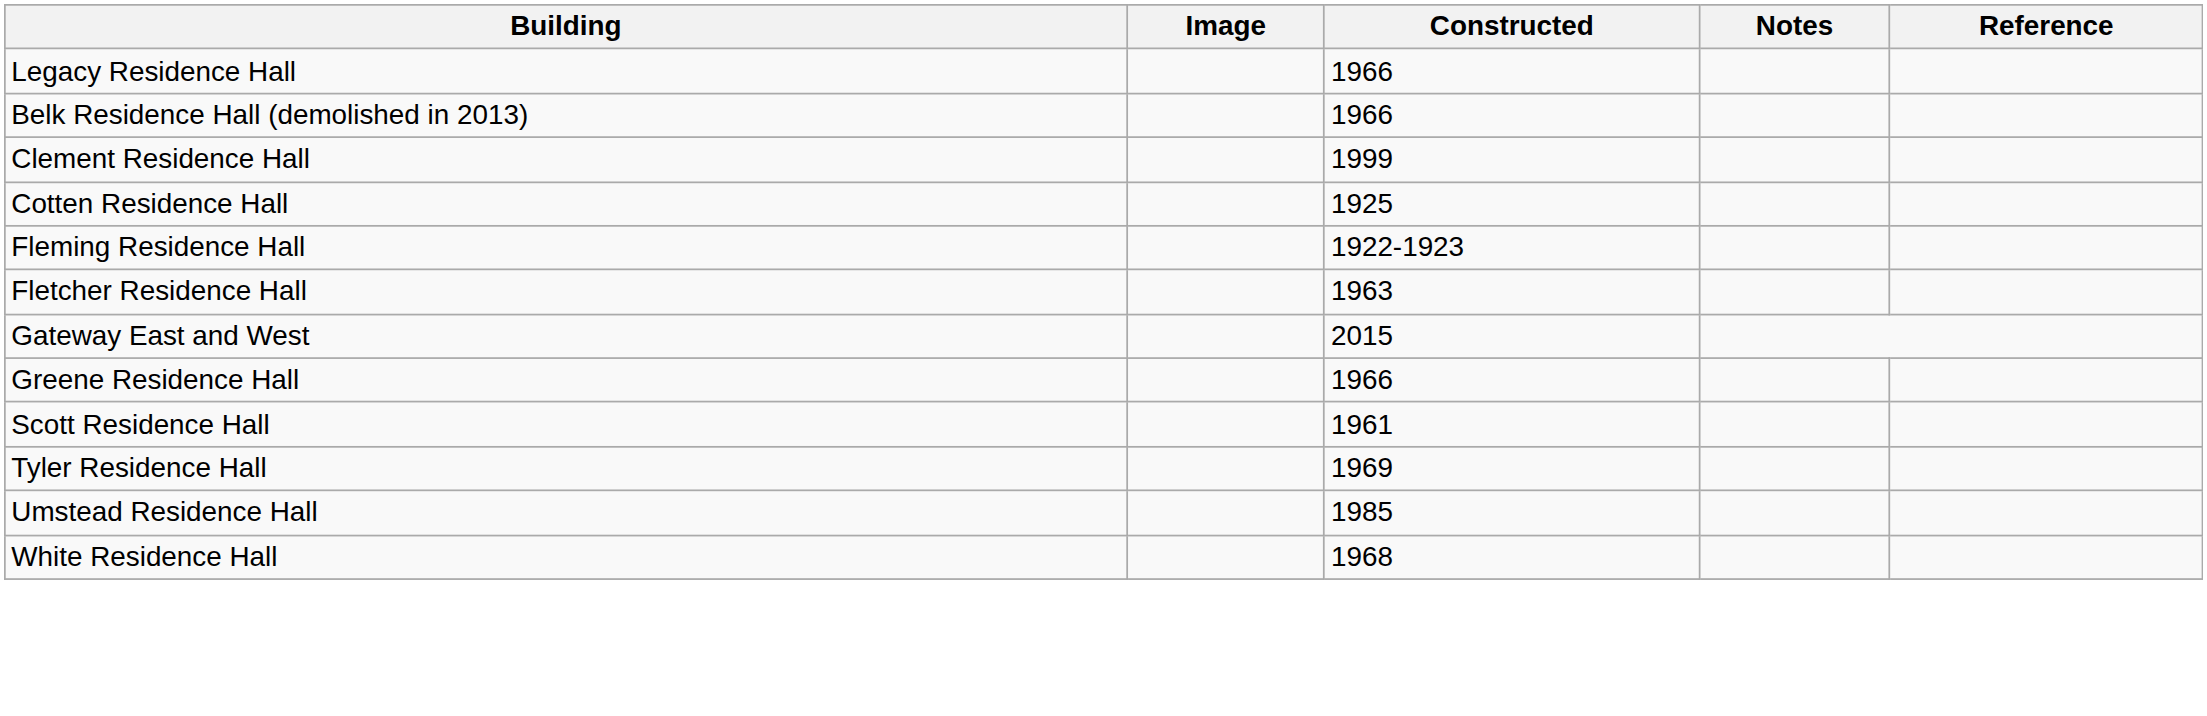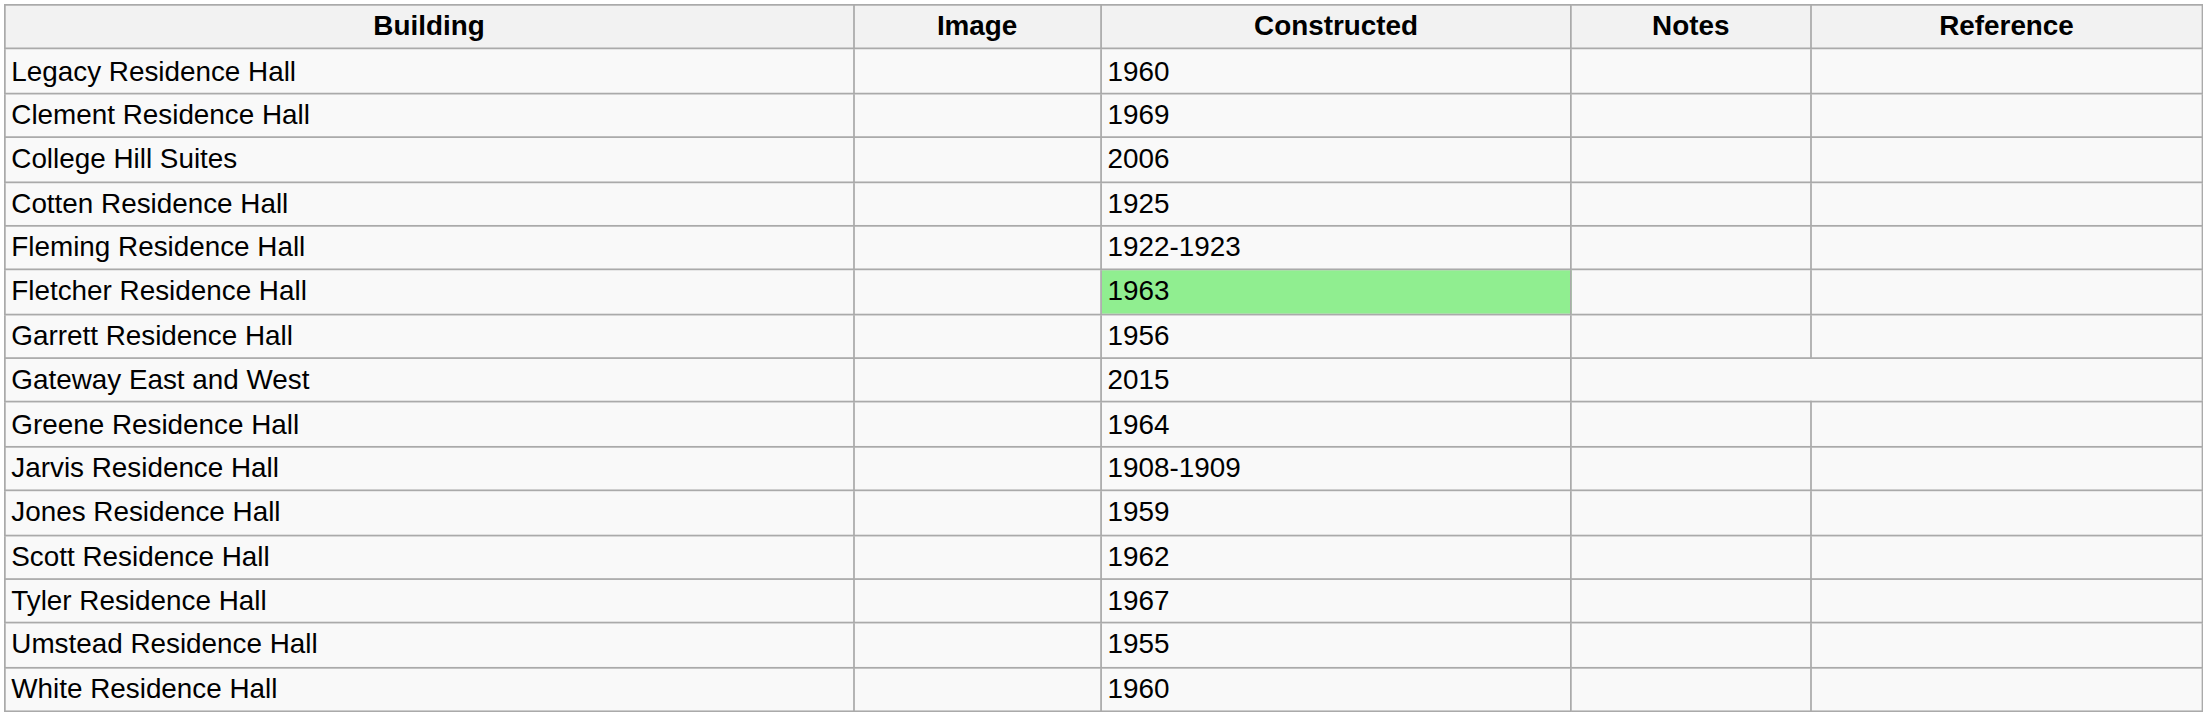Legacy Residence Hall | Constructed: 1966 -> 1960
- row: Belk Residence Hall (demolished in 2013) | 1966
Clement Residence Hall | Constructed: 1999 -> 1969
+ row: College Hill Suites | 2006
Fletcher Residence Hall | Constructed: no background -> lightgreen background
+ row: Garrett Residence Hall | 1956
Greene Residence Hall | Constructed: 1966 -> 1964
+ row: Jarvis Residence Hall | 1908-1909
+ row: Jones Residence Hall | 1959
Scott Residence Hall | Constructed: 1961 -> 1962
Tyler Residence Hall | Constructed: 1969 -> 1967
Umstead Residence Hall | Constructed: 1985 -> 1955
White Residence Hall | Constructed: 1968 -> 1960
